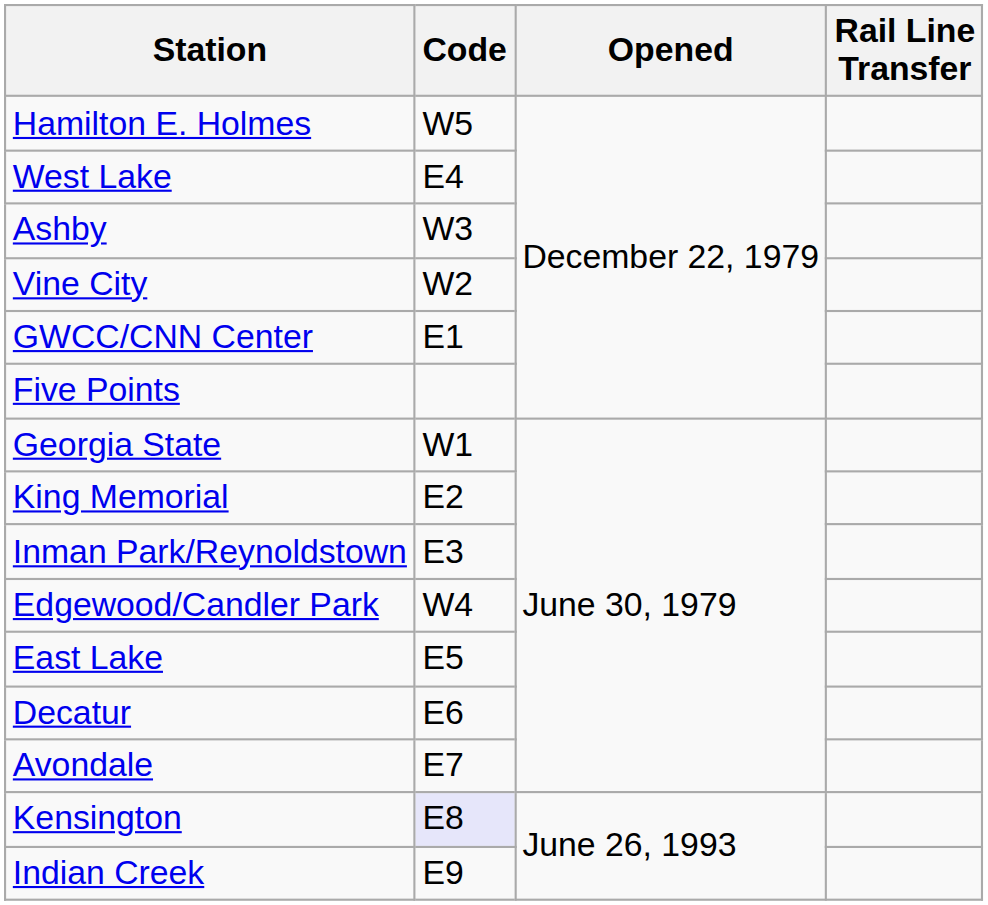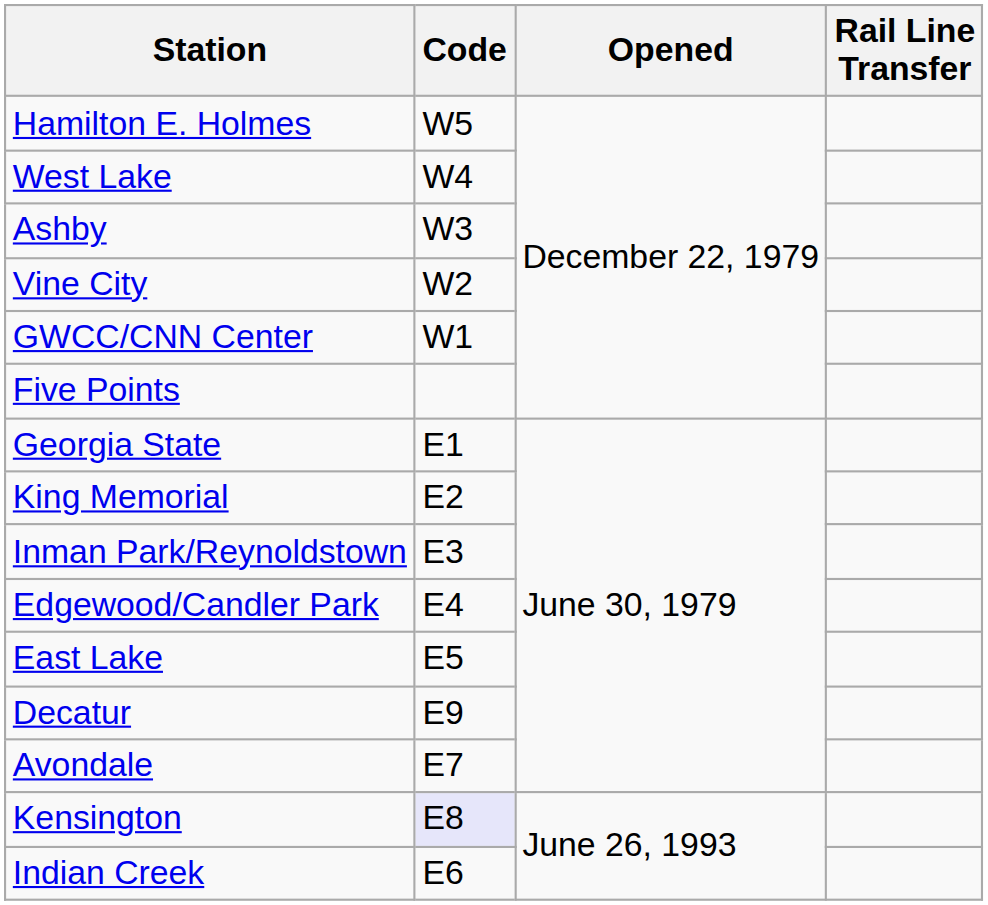West Lake | Code: E4 -> W4
GWCC/CNN Center | Code: E1 -> W1
Georgia State | Code: W1 -> E1
Edgewood/Candler Park | Code: W4 -> E4
Decatur | Code: E6 -> E9
Indian Creek | Code: E9 -> E6
